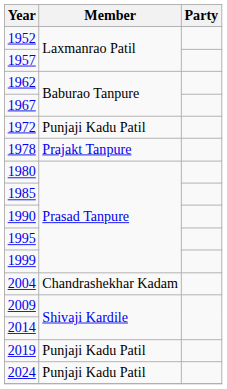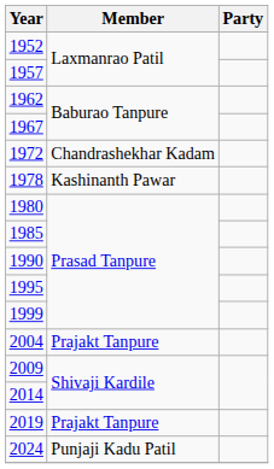1972 | Member: Punjaji Kadu Patil -> Chandrashekhar Kadam
1978 | Member: Prajakt Tanpure -> Kashinanth Pawar
2004 | Member: Chandrashekhar Kadam -> Prajakt Tanpure
2019 | Member: Punjaji Kadu Patil -> Prajakt Tanpure
